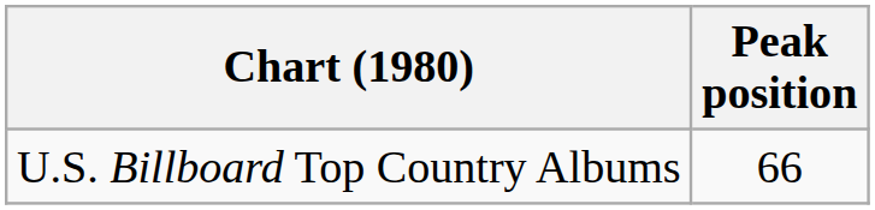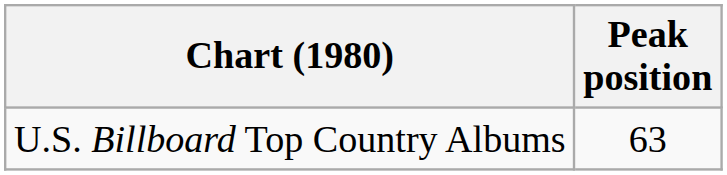U.S. Billboard Top Country Albums | Peak position: 66 -> 63
